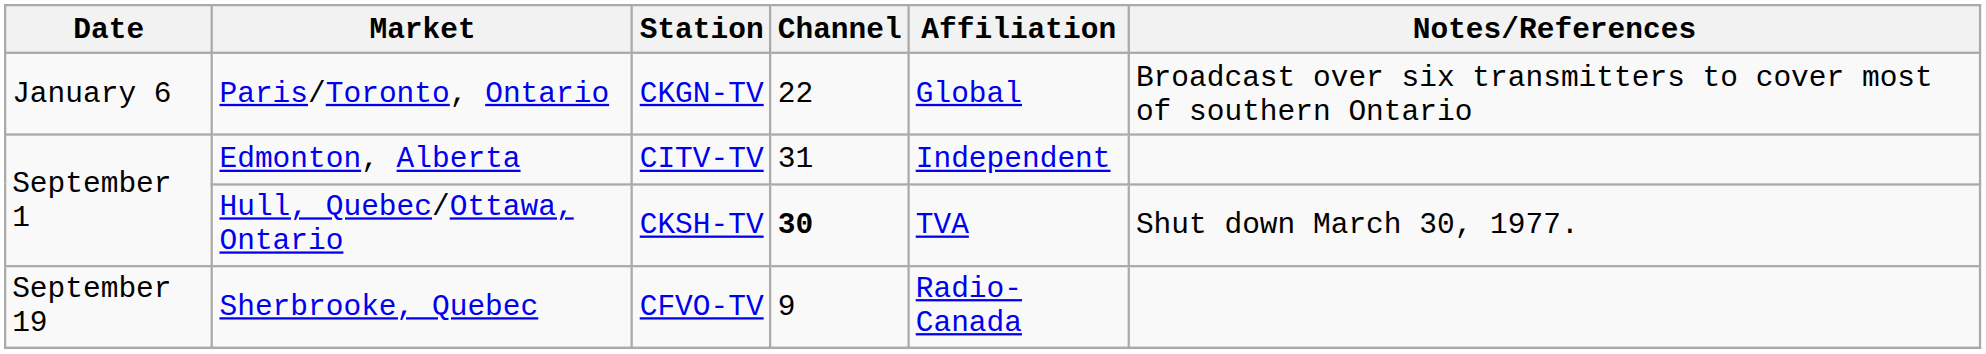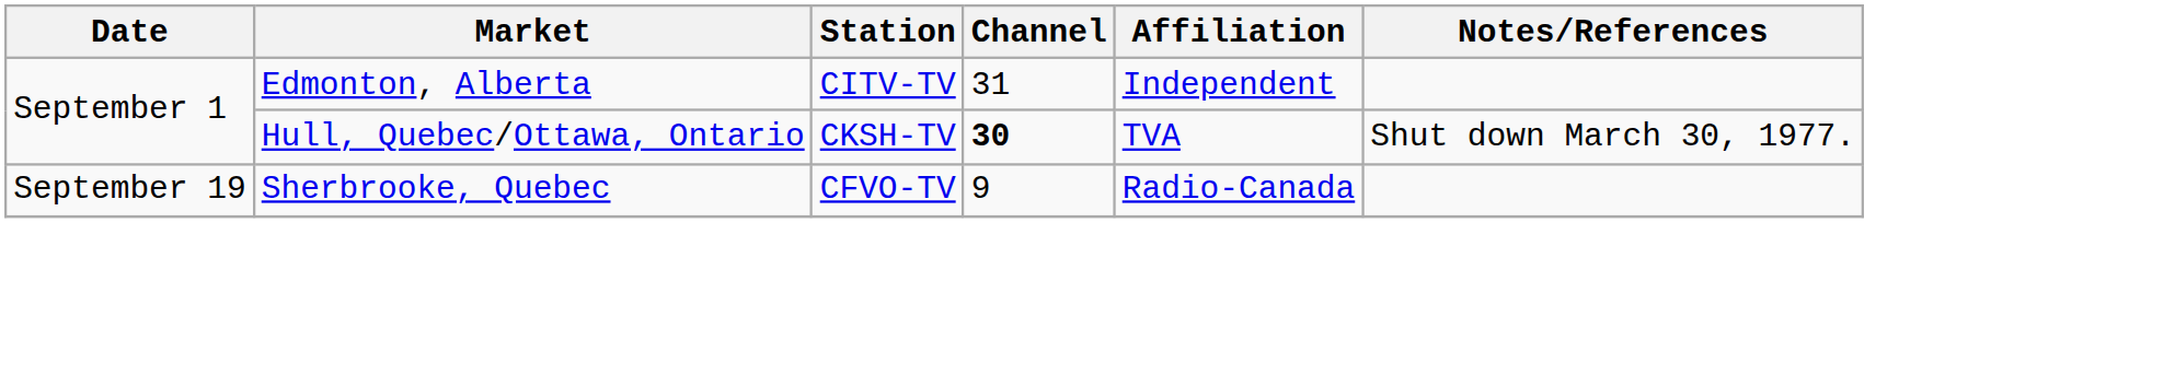- row: January 6 | Paris/Toronto, Ontario | CKGN-TV | 22 | Global | Broadcast over six transmitters to cover most of southern Ontario
